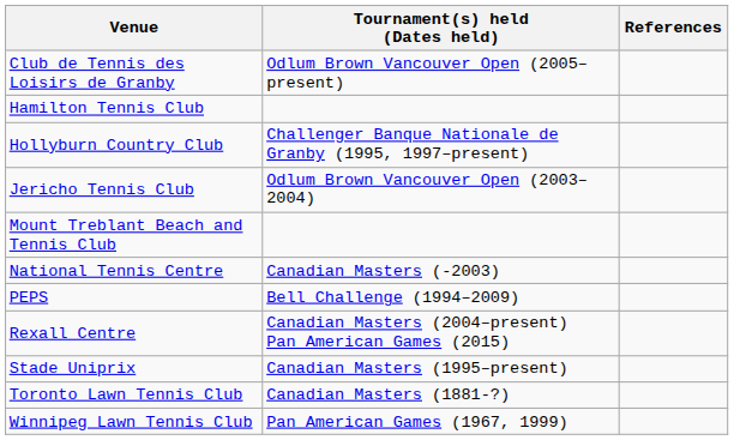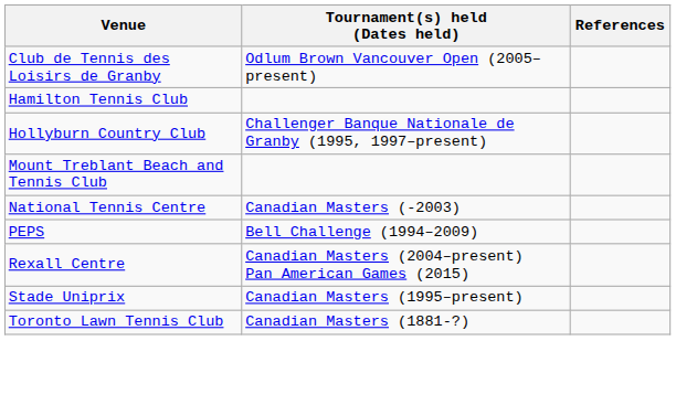- row: Jericho Tennis Club | Odlum Brown Vancouver Open (2003–2004)
- row: Winnipeg Lawn Tennis Club | Pan American Games (1967, 1999)
